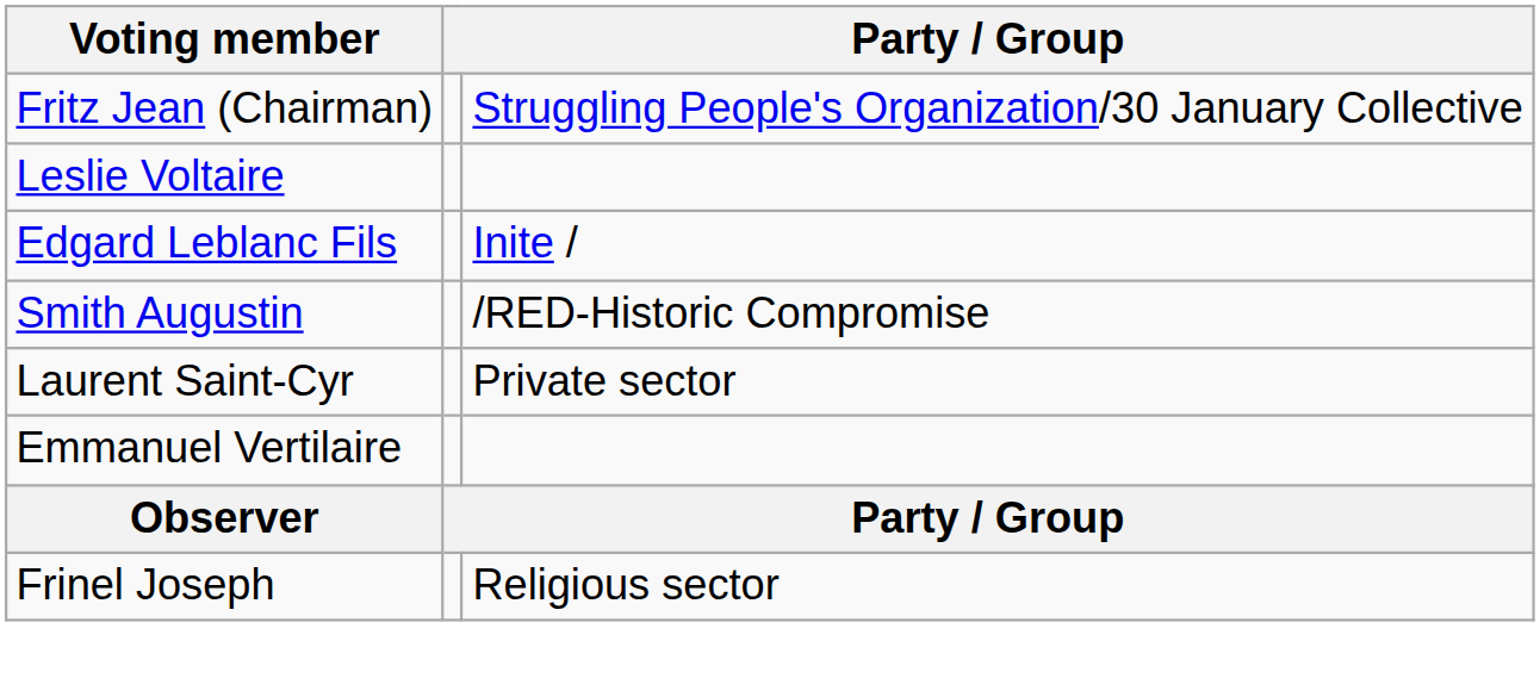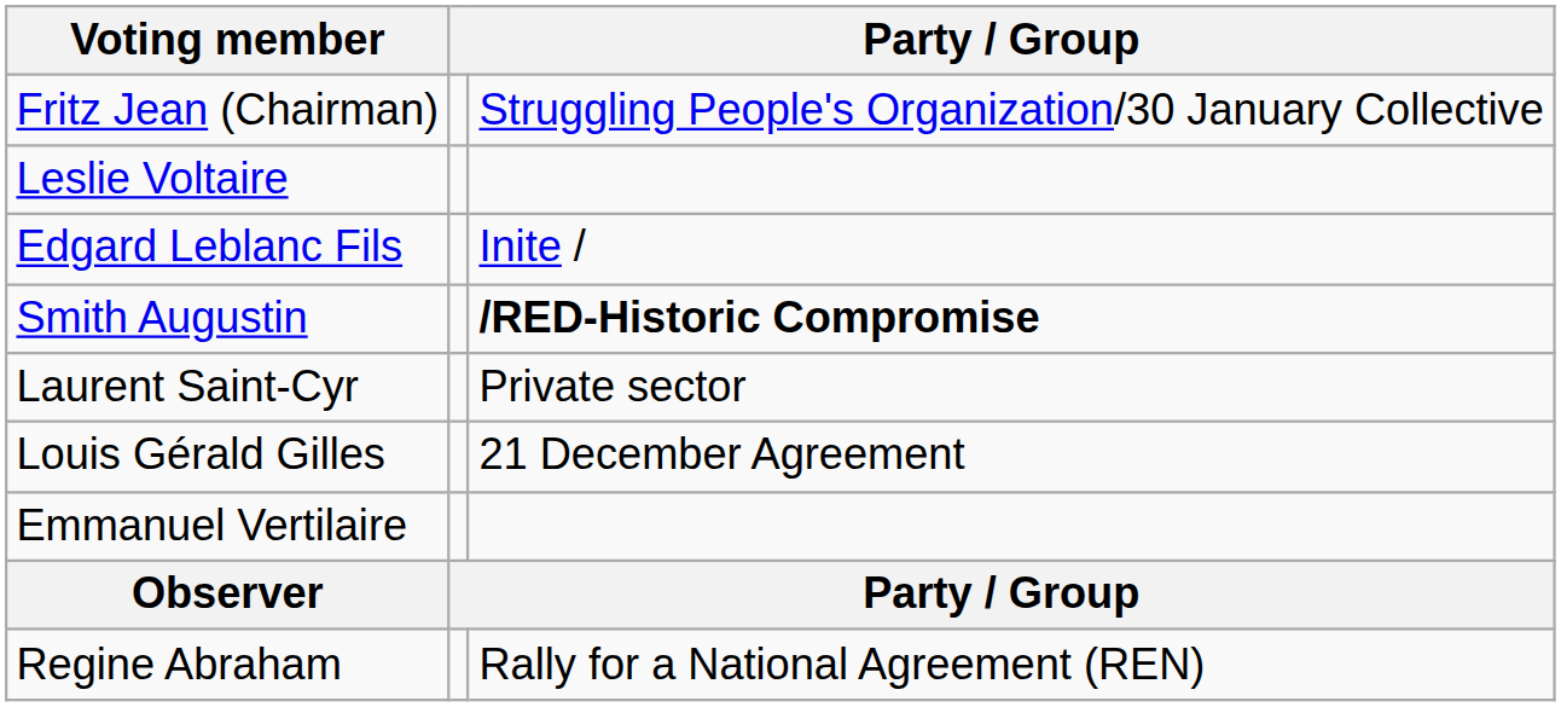Smith Augustin | column 3: normal -> bold
+ row: Louis Gérald Gilles | 21 December Agreement
+ row: Regine Abraham | Rally for a National Agreement (REN)
- row: Frinel Joseph | Religious sector
